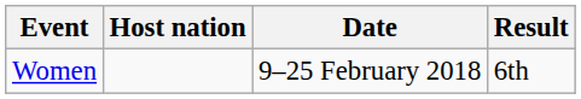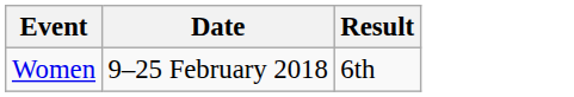- column: Host nation
